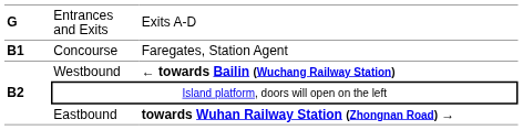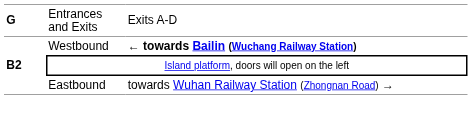- row: B1 | Concourse | Faregates, Station Agent
Eastbound | column 3: bold -> normal
